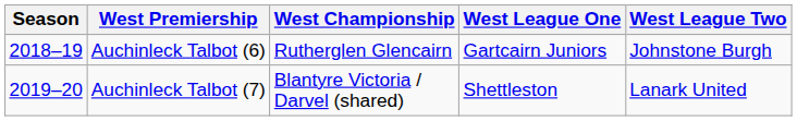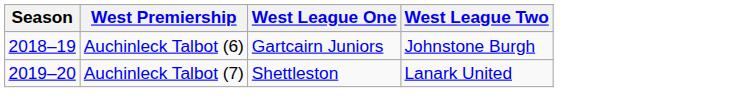- column: West Championship | Rutherglen Glencairn | Blantyre Victoria / Darvel (shared)
